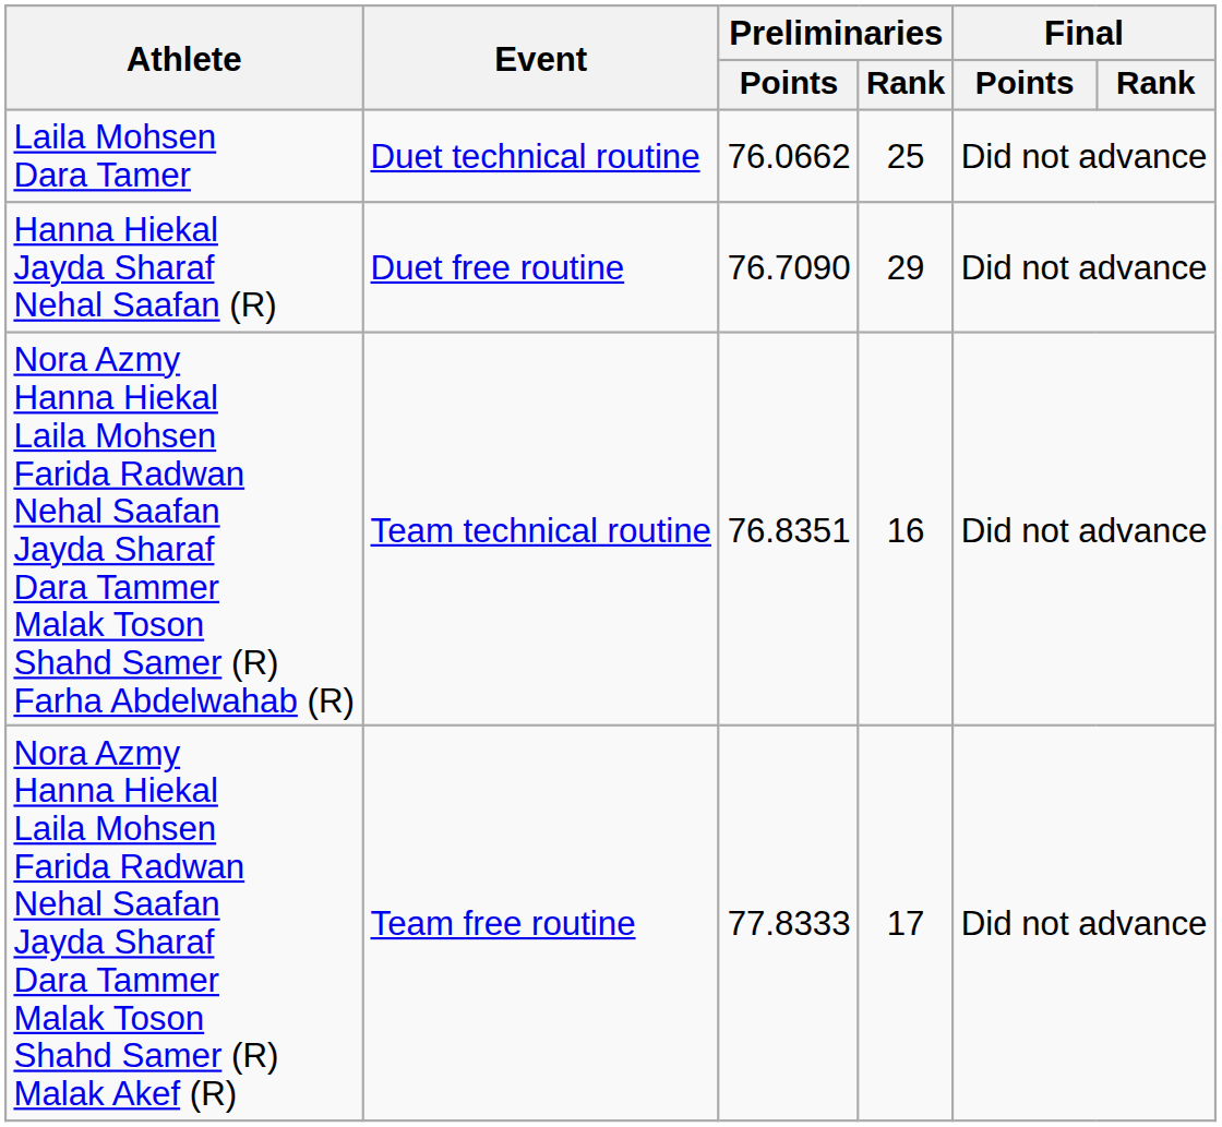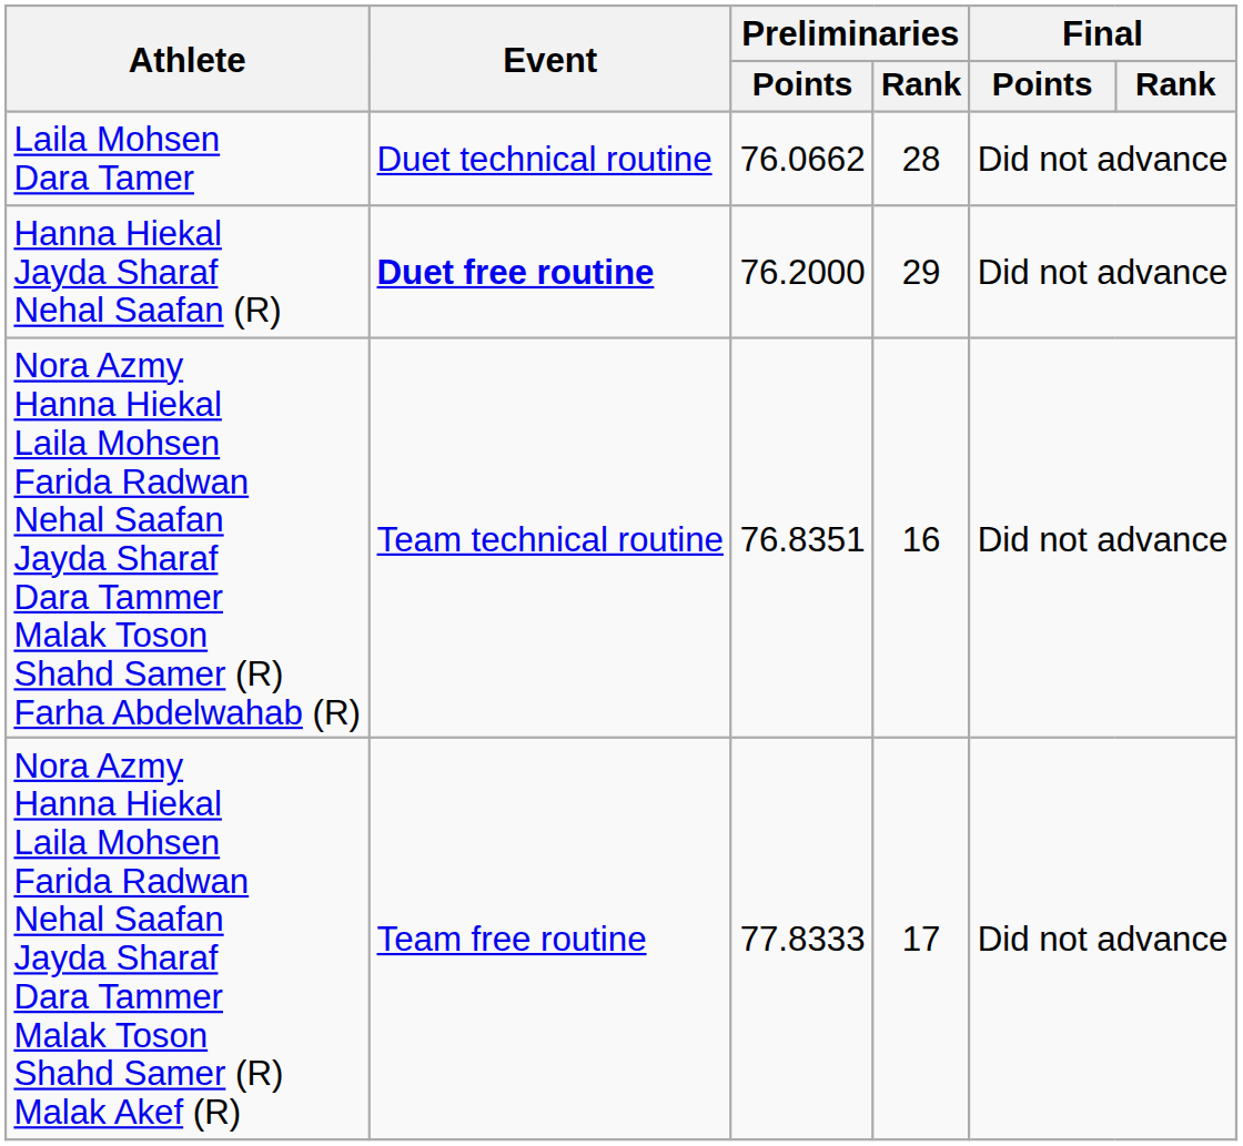Laila Mohsen Dara Tamer | Preliminaries / Rank: 25 -> 28
Hanna Hiekal Jayda Sharaf Nehal Saafan (R) | Event: normal -> bold
Hanna Hiekal Jayda Sharaf Nehal Saafan (R) | Preliminaries / Points: 76.7090 -> 76.2000
